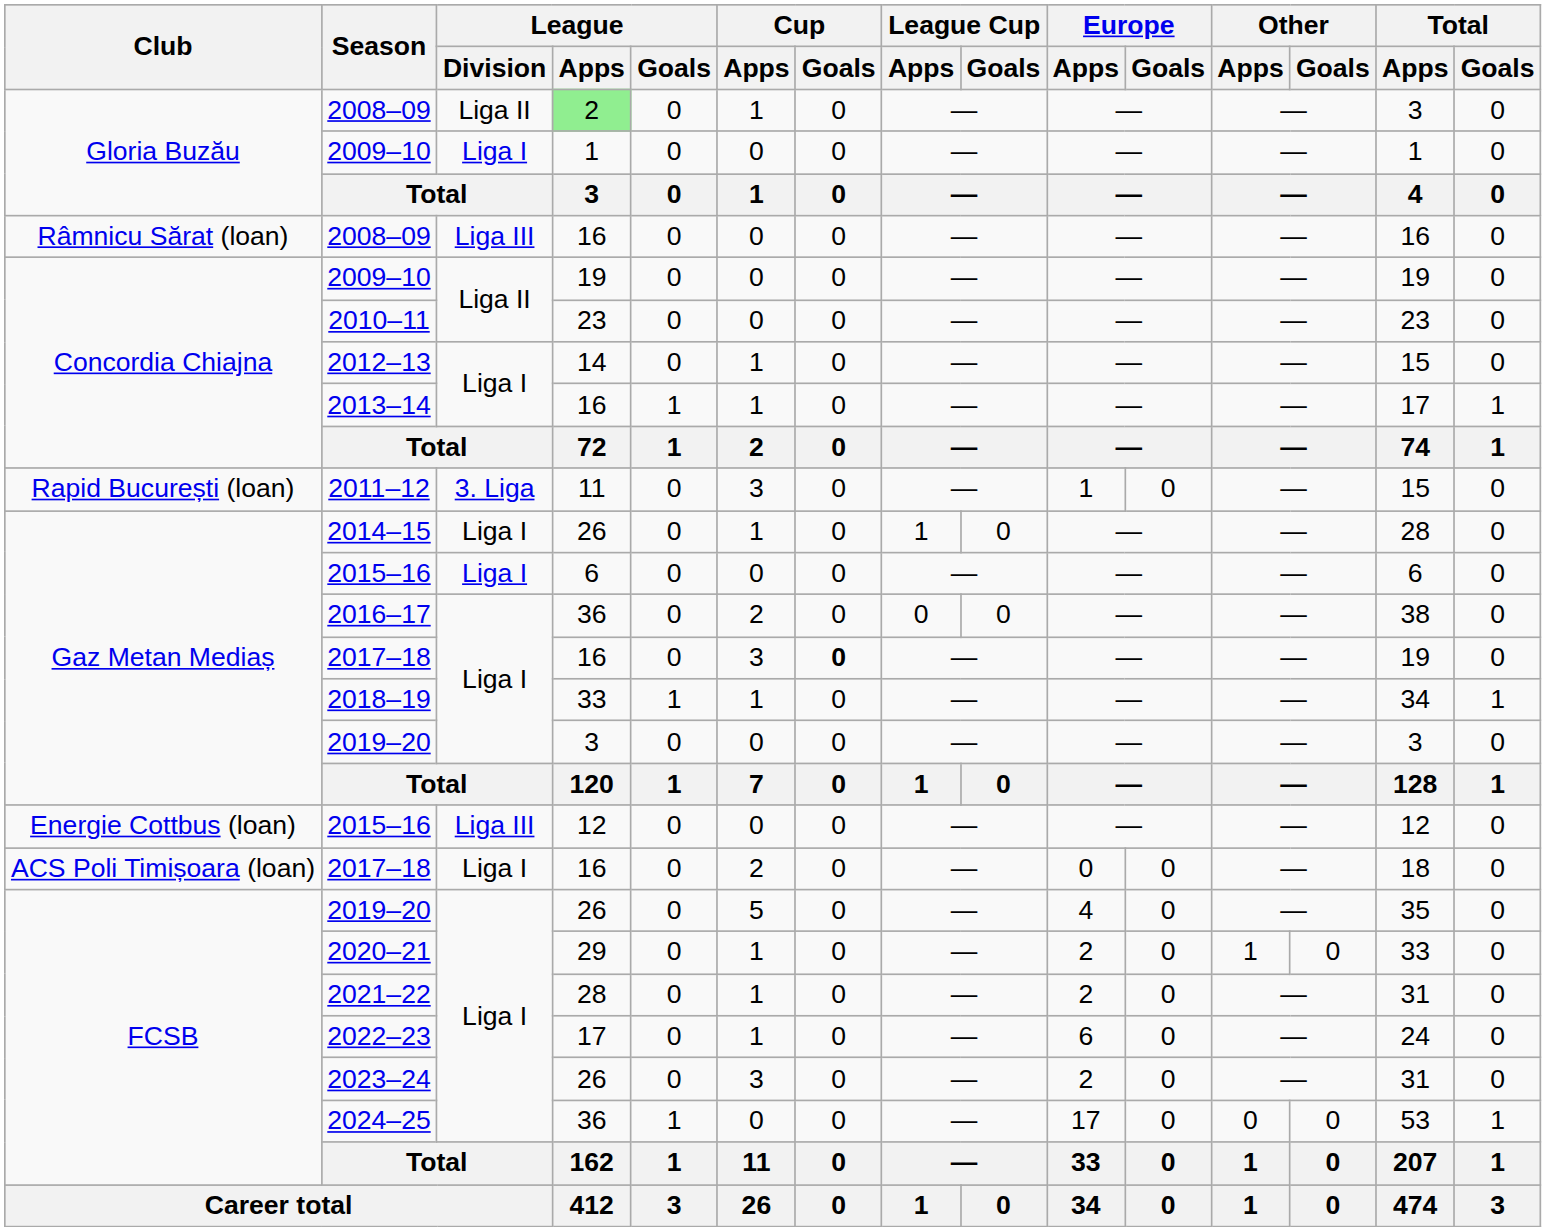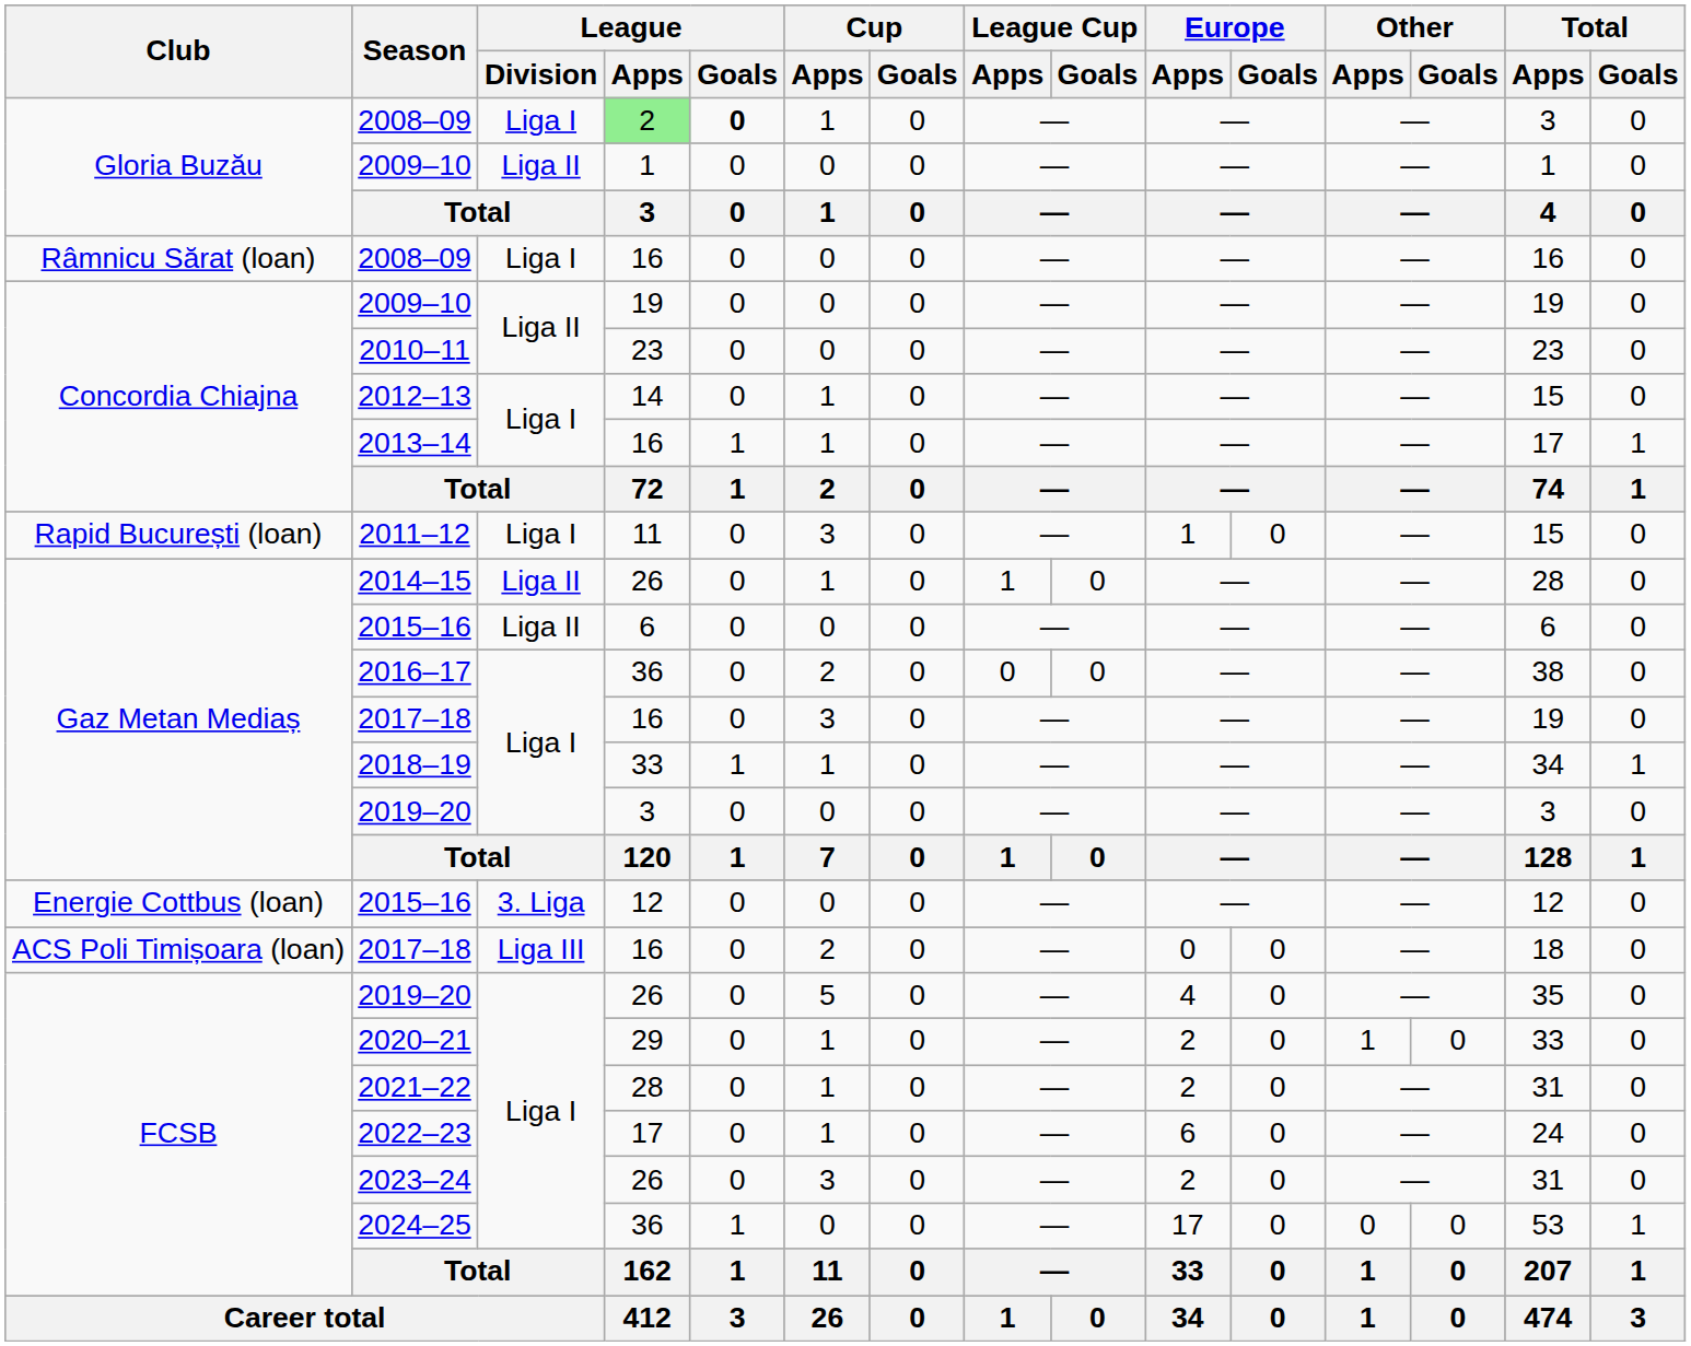Gloria Buzău / 2008–09 | League / Division: Liga II -> Liga I
Gloria Buzău / 2008–09 | League / Goals: normal -> bold
Gloria Buzău / 2009–10 | League / Division: Liga I -> Liga II
Râmnicu Sărat (loan) / 2008–09 | League / Division: Liga III -> Liga I
2011–12 | League / Division: 3. Liga -> Liga I
2014–15 | League / Division: Liga I -> Liga II
Gaz Metan Mediaș / 2015–16 | League / Division: Liga I -> Liga II
Gaz Metan Mediaș / 2017–18 | Cup / Goals: bold -> normal
Energie Cottbus (loan) / 2015–16 | League / Division: Liga III -> 3. Liga
ACS Poli Timișoara (loan) / 2017–18 | League / Division: Liga I -> Liga III
